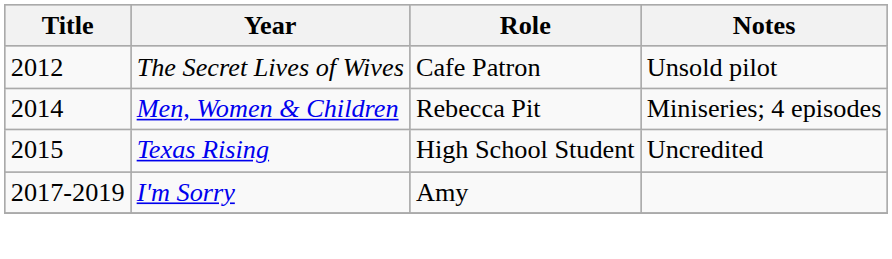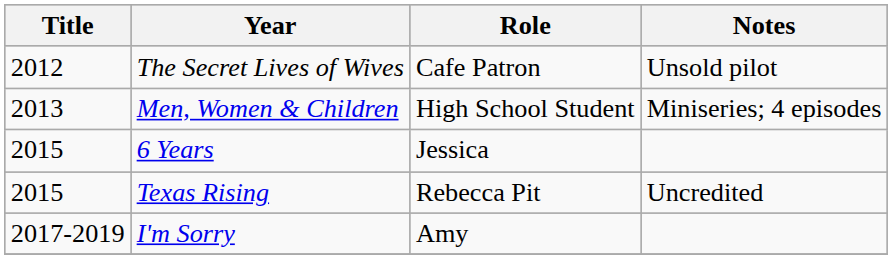Men, Women & Children | Title: 2014 -> 2013
Men, Women & Children | Role: Rebecca Pit -> High School Student
+ row: 2015 | 6 Years | Jessica
Texas Rising | Role: High School Student -> Rebecca Pit
